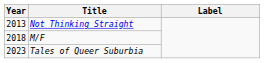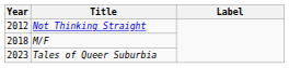Not Thinking Straight | Year: 2013 -> 2012
